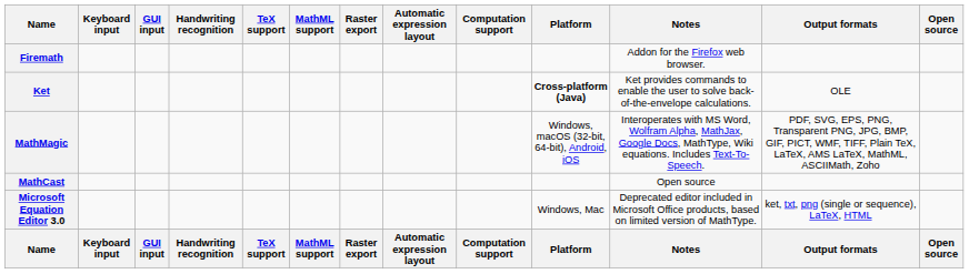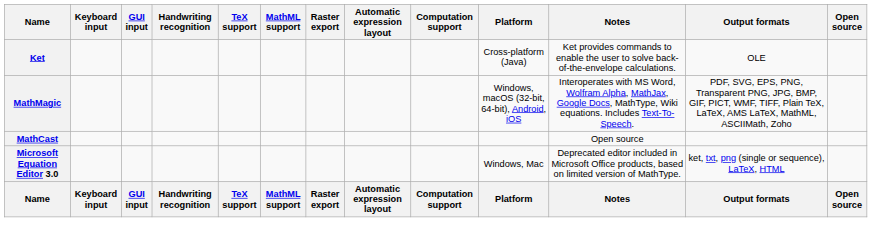- row: Firemath | Addon for the Firefox web browser.
Ket | Platform: bold -> normal
